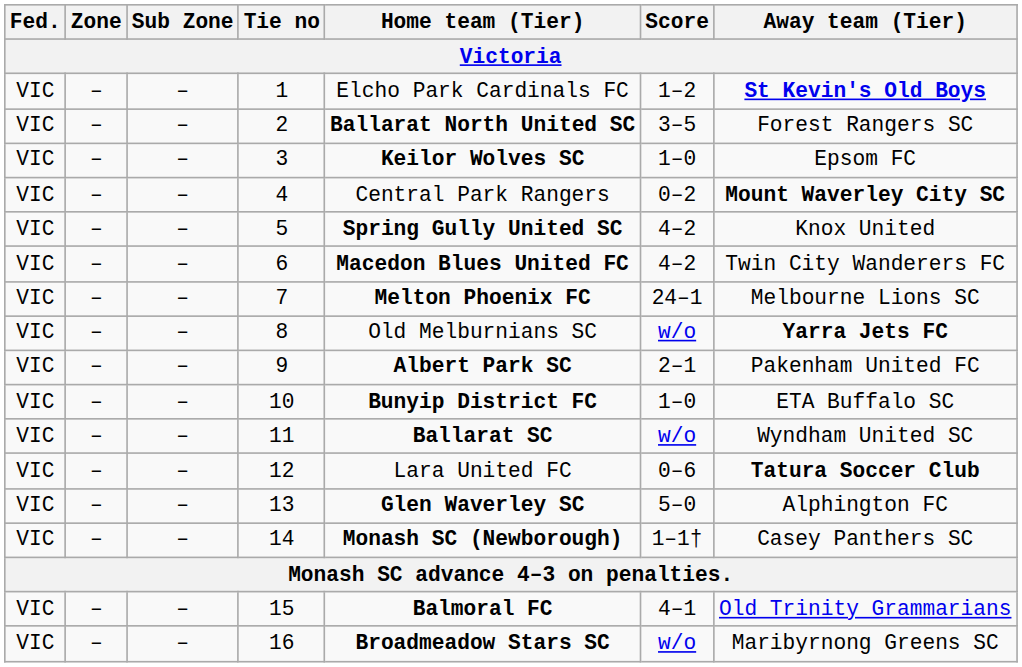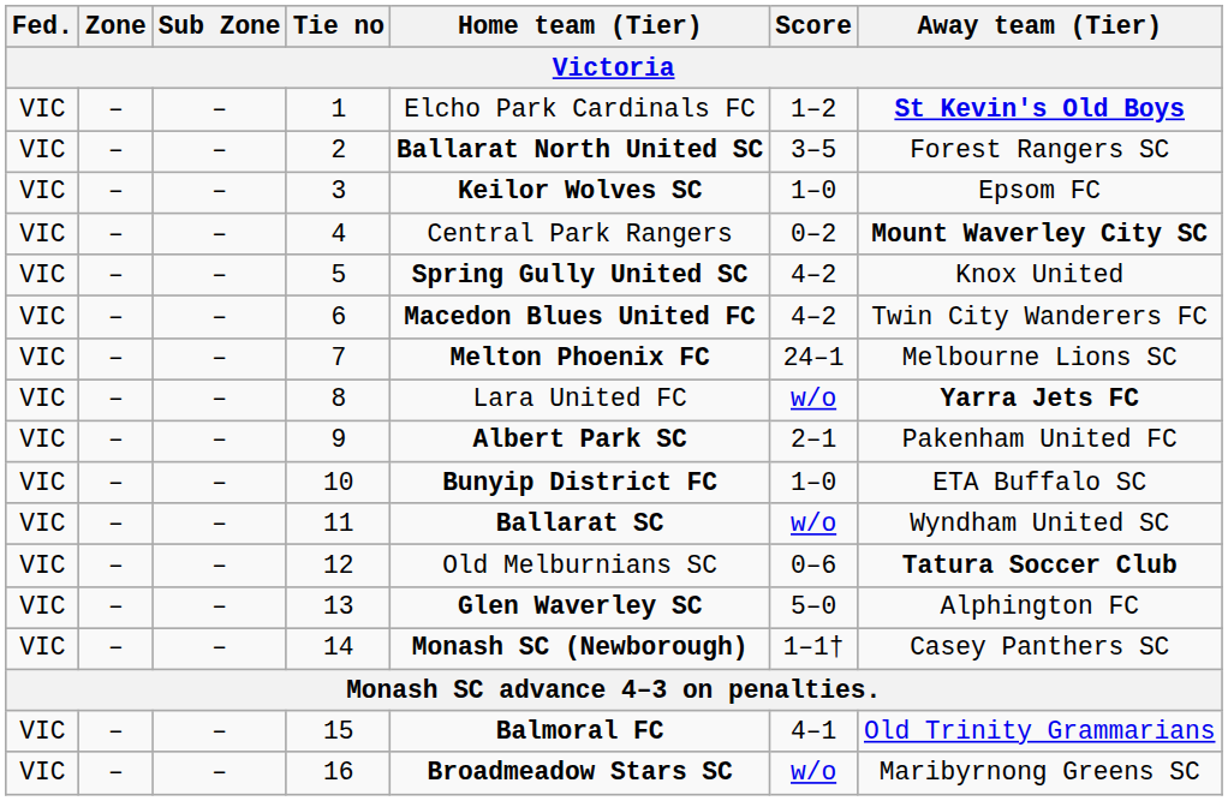8 | Home team (Tier): Old Melburnians SC -> Lara United FC
12 | Home team (Tier): Lara United FC -> Old Melburnians SC
